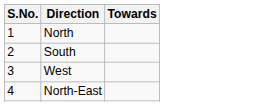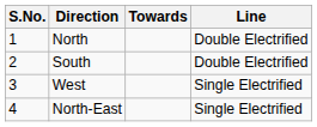+ column: Line | Double Electrified | Double Electrified | Single Electrified | Single Electrified
